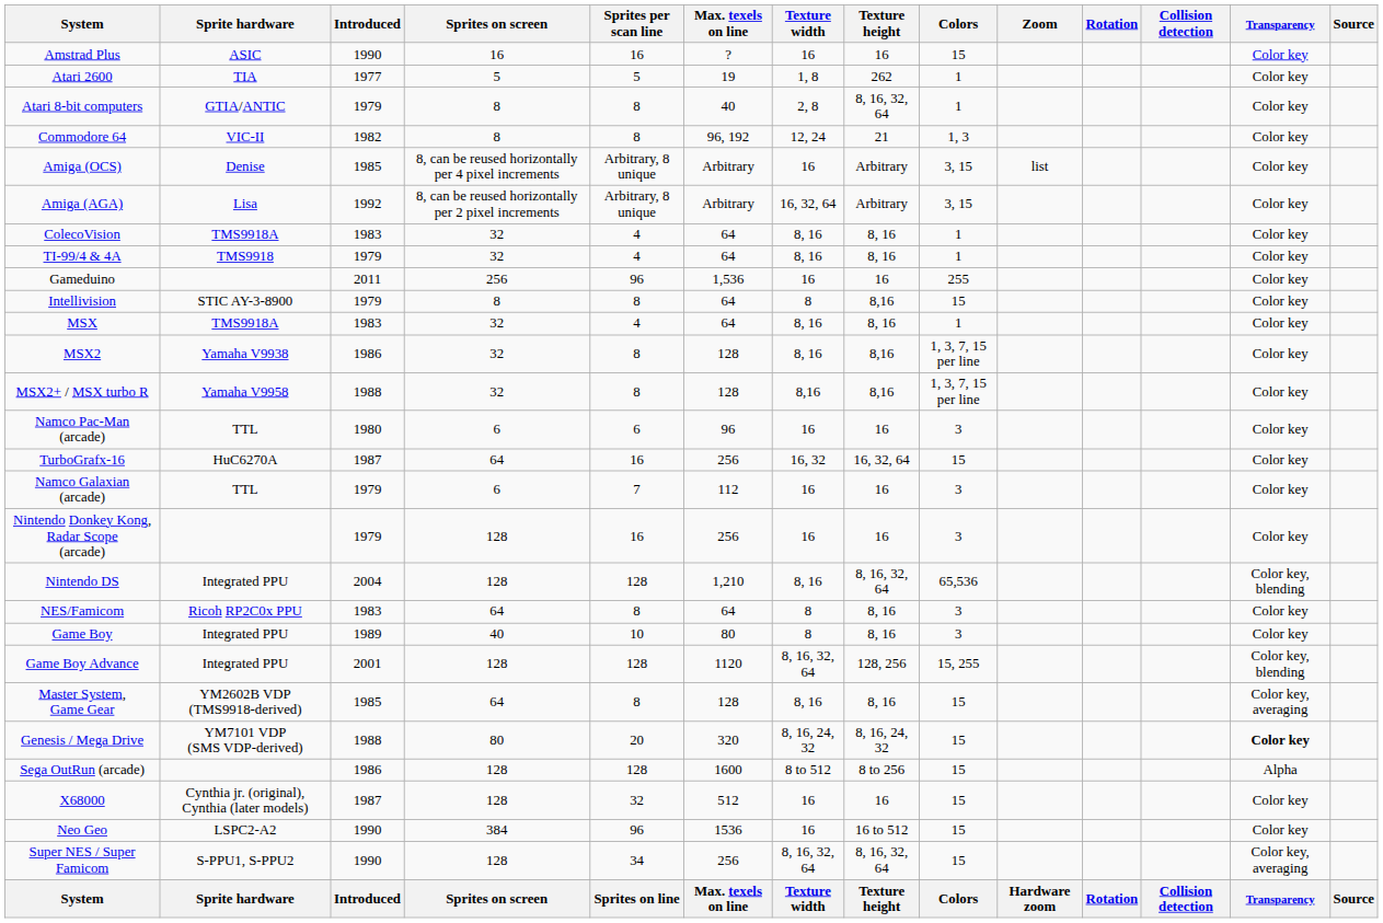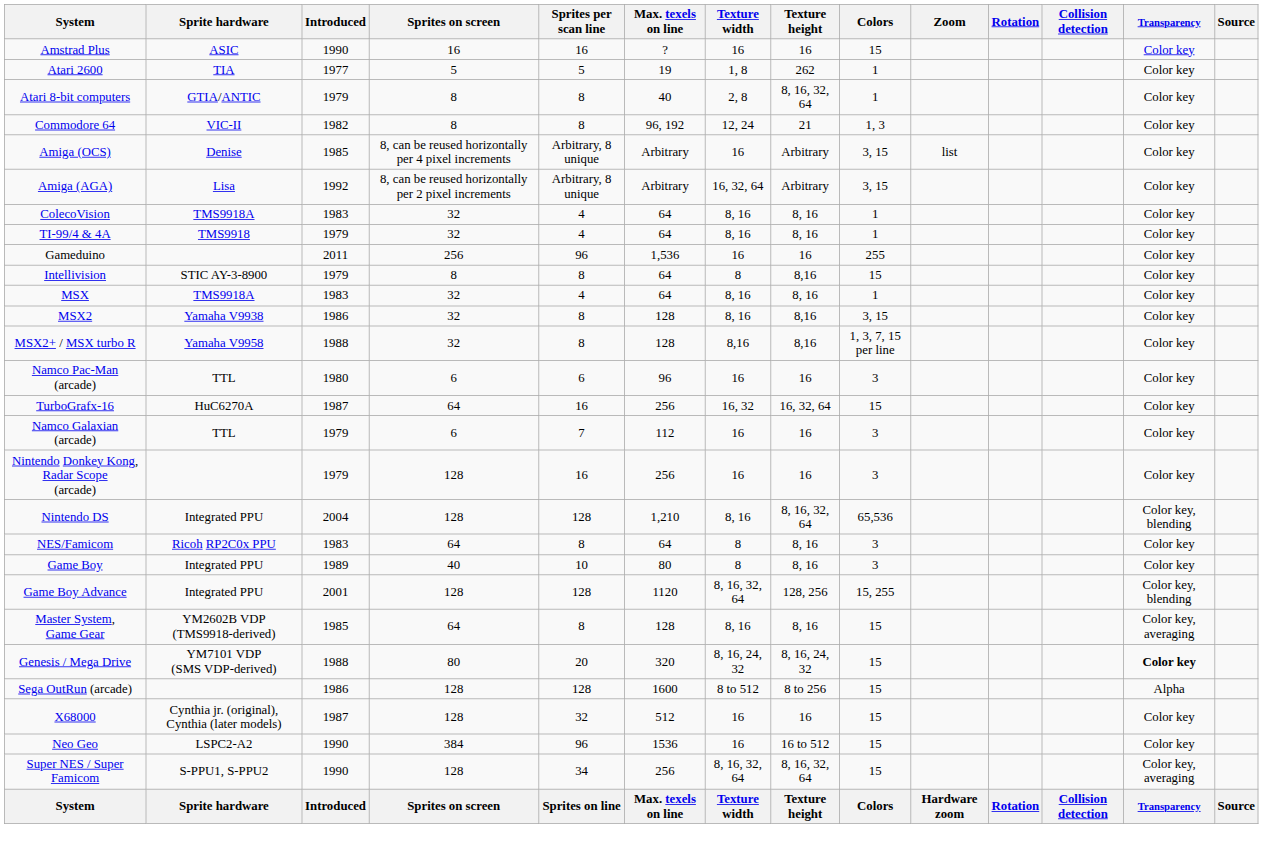MSX2 | Colors: 1, 3, 7, 15 per line -> 3, 15
